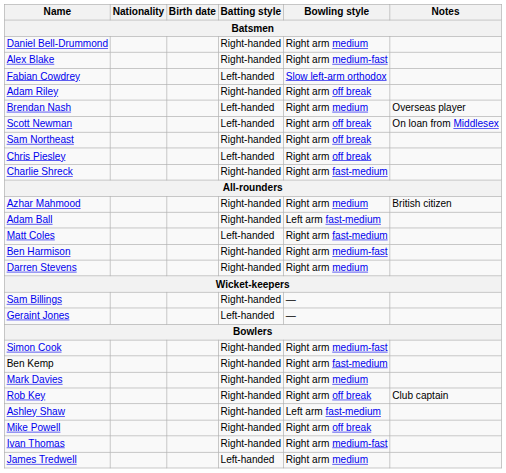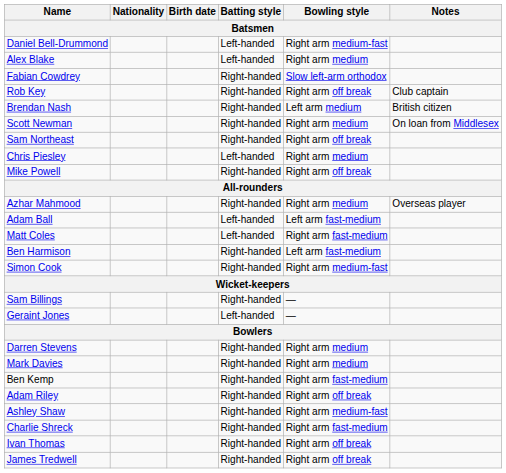Daniel Bell-Drummond | Batting style: Right-handed -> Left-handed
Daniel Bell-Drummond | Bowling style: Right arm medium -> Right arm medium-fast
Alex Blake | Batting style: Right-handed -> Left-handed
Alex Blake | Bowling style: Right arm medium-fast -> Right arm medium
Fabian Cowdrey | Batting style: Left-handed -> Right-handed
rows swapped: Rob Key <-> Adam Riley
Brendan Nash | Batting style: Left-handed -> Right-handed
Brendan Nash | Bowling style: Right arm medium -> Left arm medium
Brendan Nash | Notes: Overseas player -> British citizen
Scott Newman | Batting style: Left-handed -> Right-handed
Scott Newman | Bowling style: Right arm off break -> Right arm medium
Chris Piesley | Bowling style: Right arm off break -> Right arm medium
rows swapped: Mike Powell <-> Charlie Shreck
Azhar Mahmood | Notes: British citizen -> Overseas player
Adam Ball | Batting style: Right-handed -> Left-handed
Ben Harmison | Bowling style: Right arm medium-fast -> Left arm fast-medium
rows swapped: Darren Stevens <-> Simon Cook
rows swapped: Mark Davies <-> Ben Kemp
Ashley Shaw | Bowling style: Left arm fast-medium -> Right arm medium-fast
Ivan Thomas | Bowling style: Right arm medium-fast -> Right arm off break
James Tredwell | Batting style: Left-handed -> Right-handed
James Tredwell | Bowling style: Right arm medium -> Right arm off break
